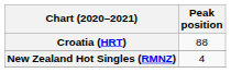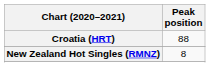New Zealand Hot Singles (RMNZ) | Peak position: 4 -> 8
